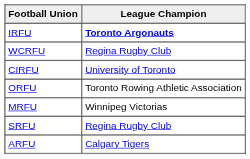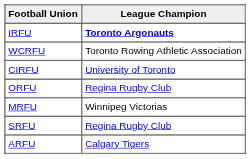WCRFU | League Champion: Regina Rugby Club -> Toronto Rowing Athletic Association
ORFU | League Champion: Toronto Rowing Athletic Association -> Regina Rugby Club
